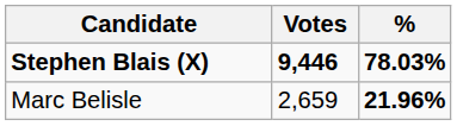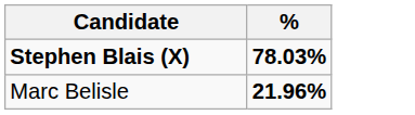- column: Votes | 9,446 | 2,659
